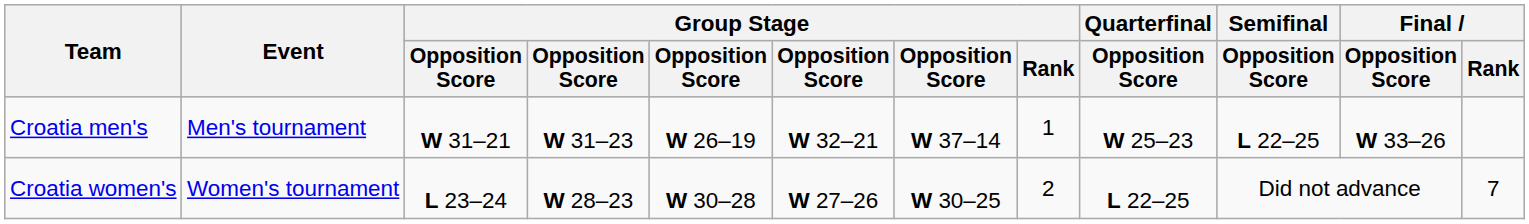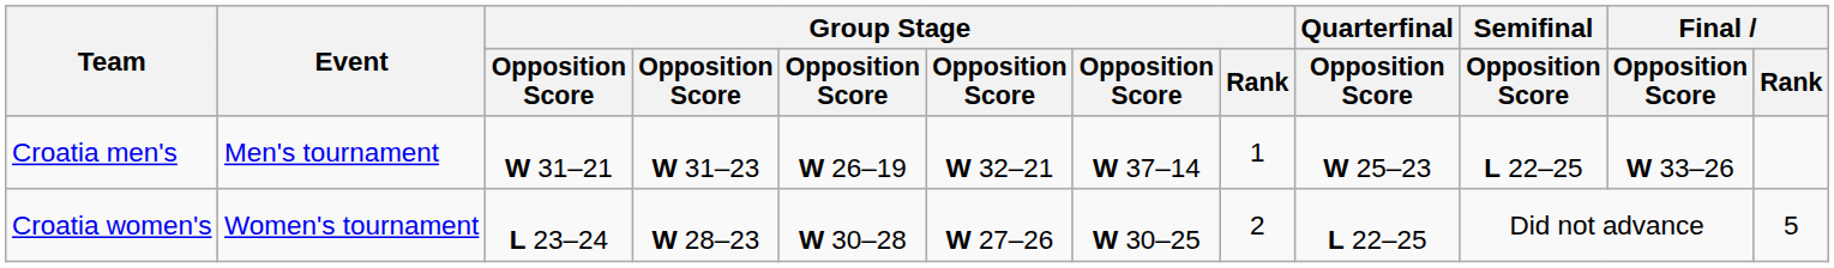Croatia women's | Final / Rank: 7 -> 5
